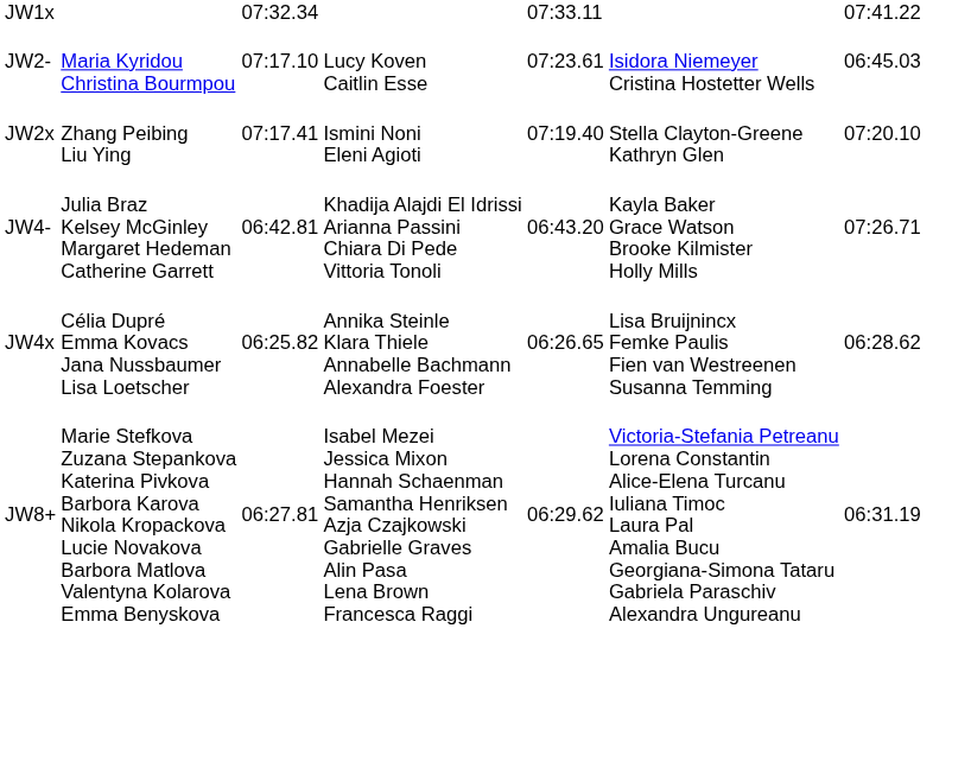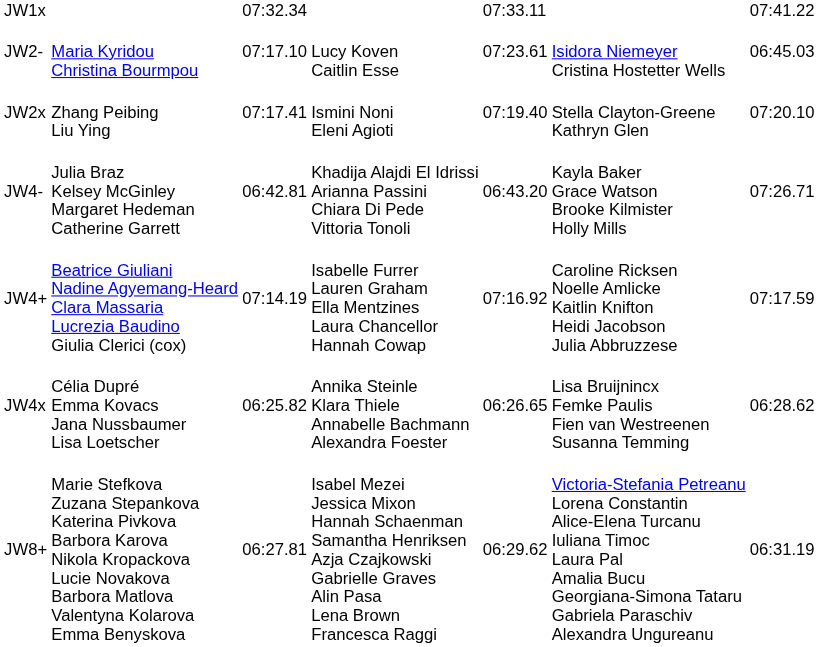+ row: JW4+ | Beatrice Giuliani Nadine Agyemang-Heard Clara Massaria Lucrezia Baudino Giulia Clerici (cox) | 07:14.19 | Isabelle Furrer Lauren Graham Ella Mentzines Laura Chancellor Hannah Cowap | 07:16.92 | Caroline Ricksen Noelle Amlicke Kaitlin Knifton Heidi Jacobson Julia Abbruzzese | 07:17.59
